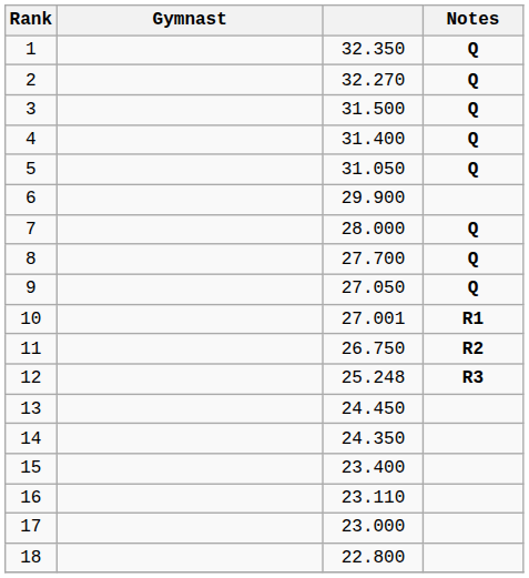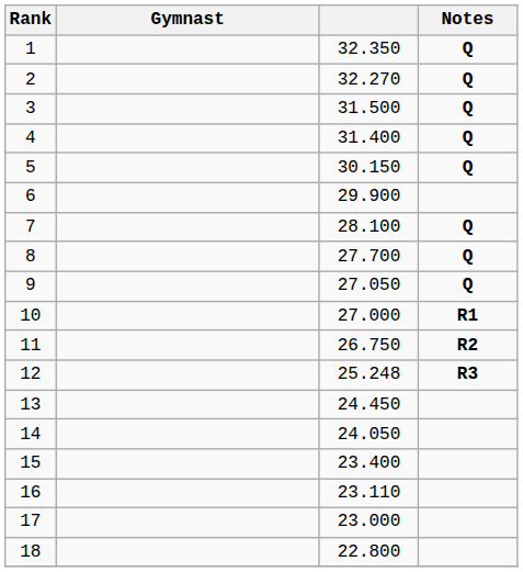5 | column 3: 31.050 -> 30.150
7 | column 3: 28.000 -> 28.100
10 | column 3: 27.001 -> 27.000
14 | column 3: 24.350 -> 24.050
